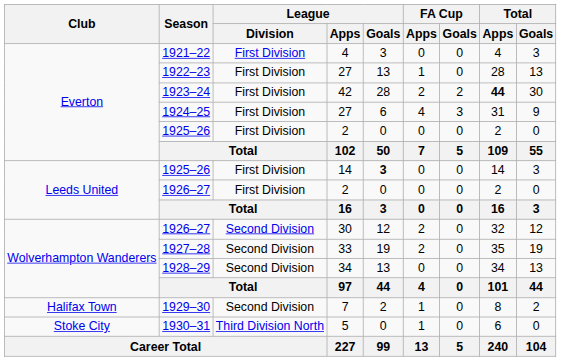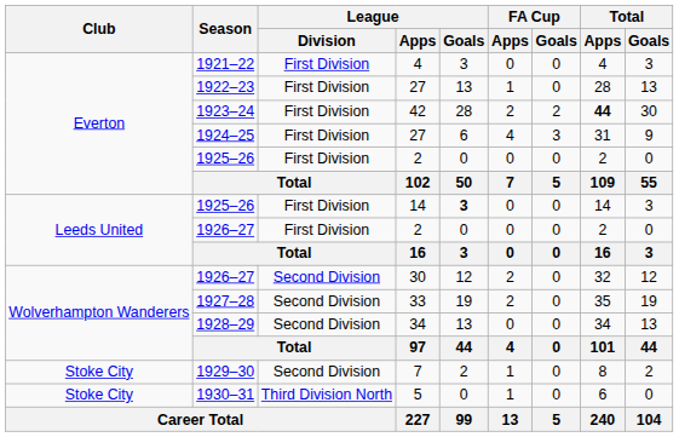1929–30 | Club: Halifax Town -> Stoke City
